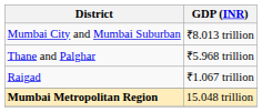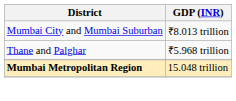- row: Raigad | ₹1.067 trillion
